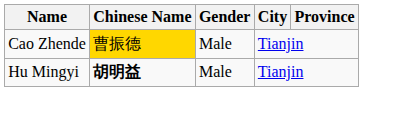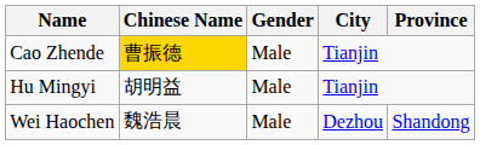Hu Mingyi | Chinese Name: bold -> normal
+ row: Wei Haochen | 魏浩晨 | Male | Dezhou | Shandong
